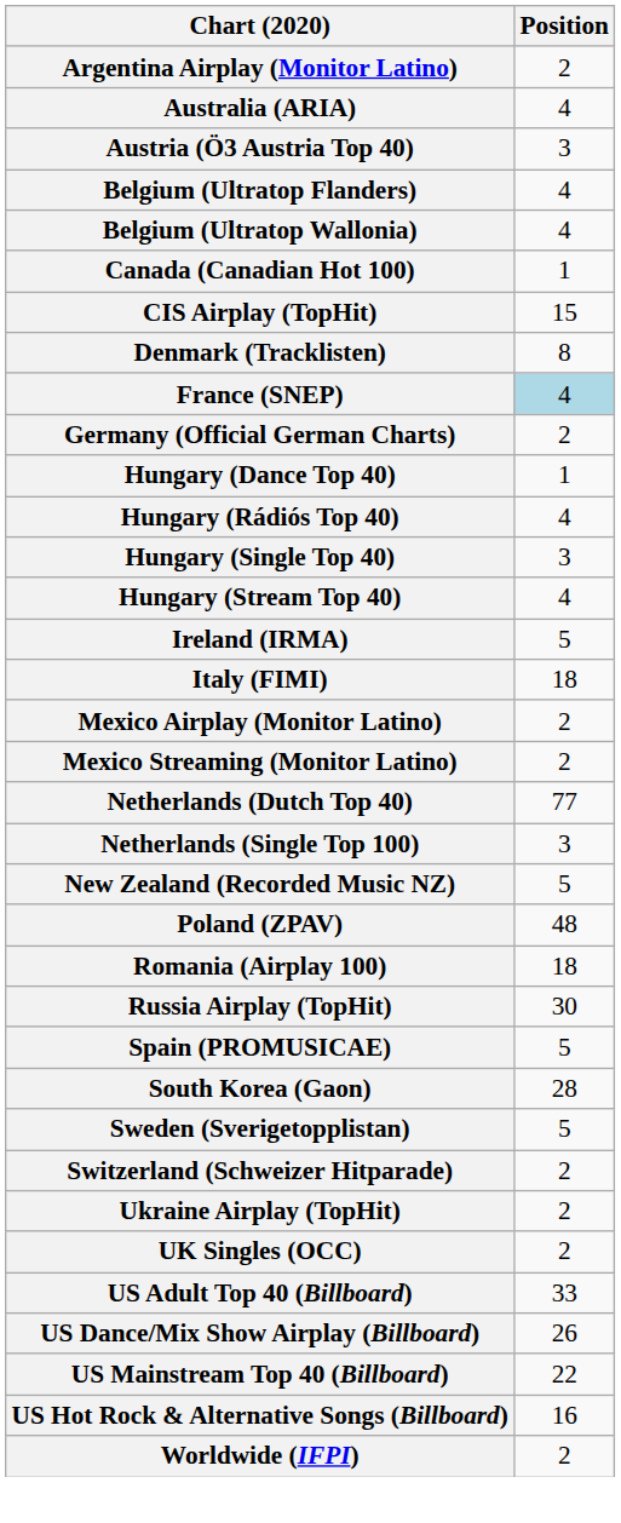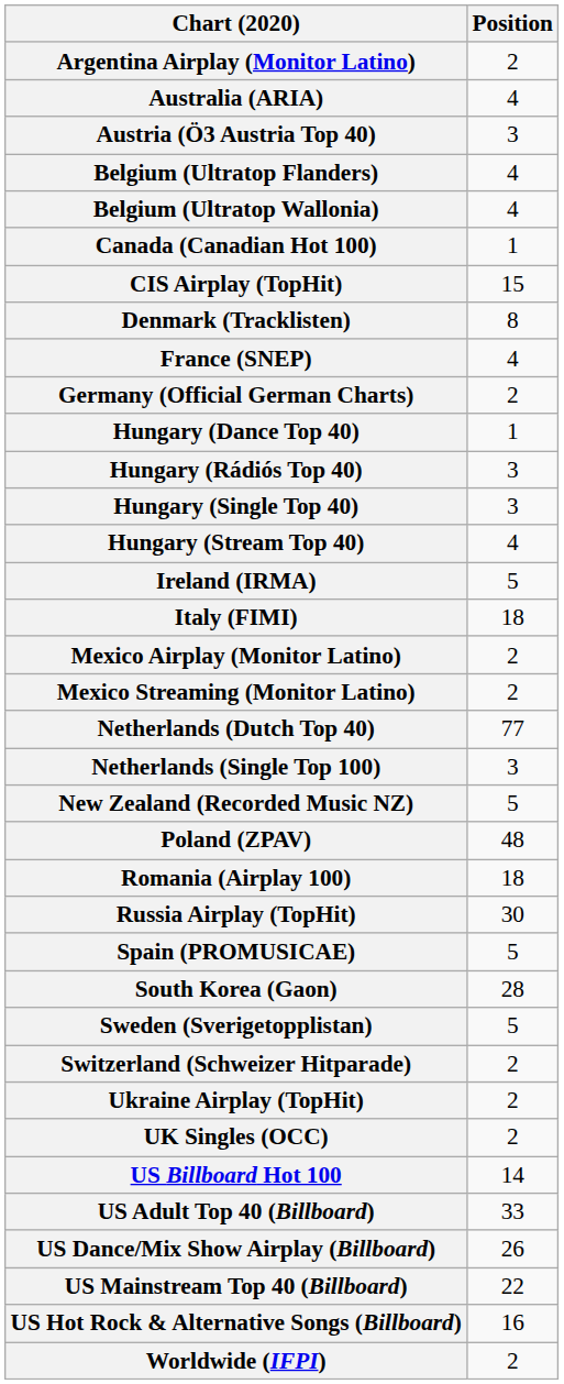France (SNEP) | Position: lightblue background -> no background
Hungary (Rádiós Top 40) | Position: 4 -> 3
+ row: US Billboard Hot 100 | 14
